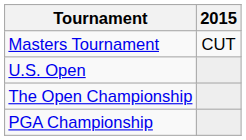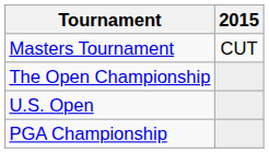rows swapped: U.S. Open <-> The Open Championship
